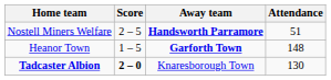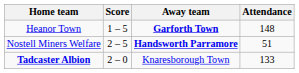rows swapped: Heanor Town <-> Nostell Miners Welfare
Tadcaster Albion | Score: bold -> normal
Tadcaster Albion | Attendance: 130 -> 133
